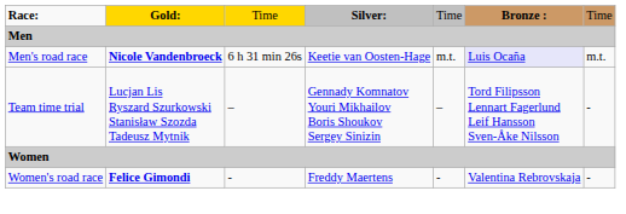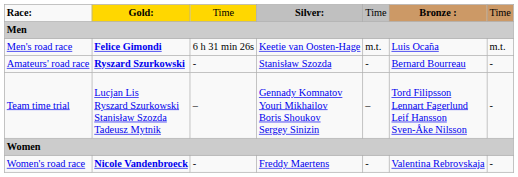Men's road race | column 2: Nicole Vandenbroeck -> Felice Gimondi
Men's road race | column 6: lavender background -> no background
+ row: Amateurs' road race | Ryszard Szurkowski | - | Stanisław Szozda | - | Bernard Bourreau | -
Women's road race | column 2: Felice Gimondi -> Nicole Vandenbroeck
